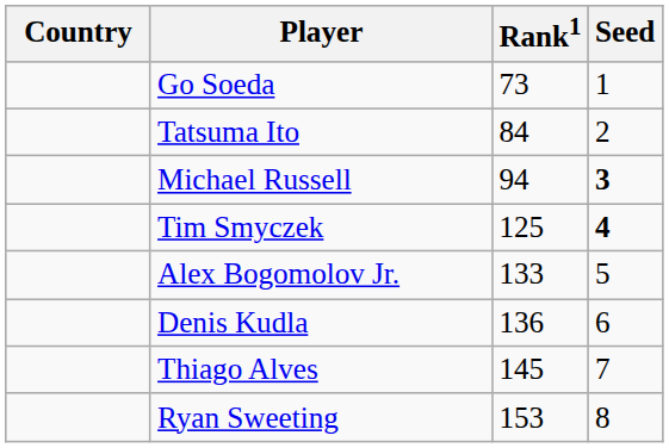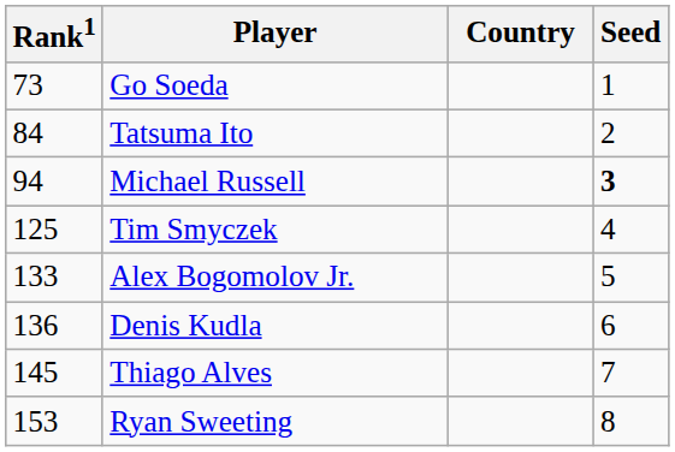columns swapped: Country <-> Rank1
Tim Smyczek | Seed: bold -> normal
